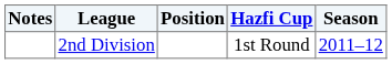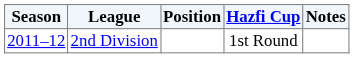columns swapped: Season <-> Notes
